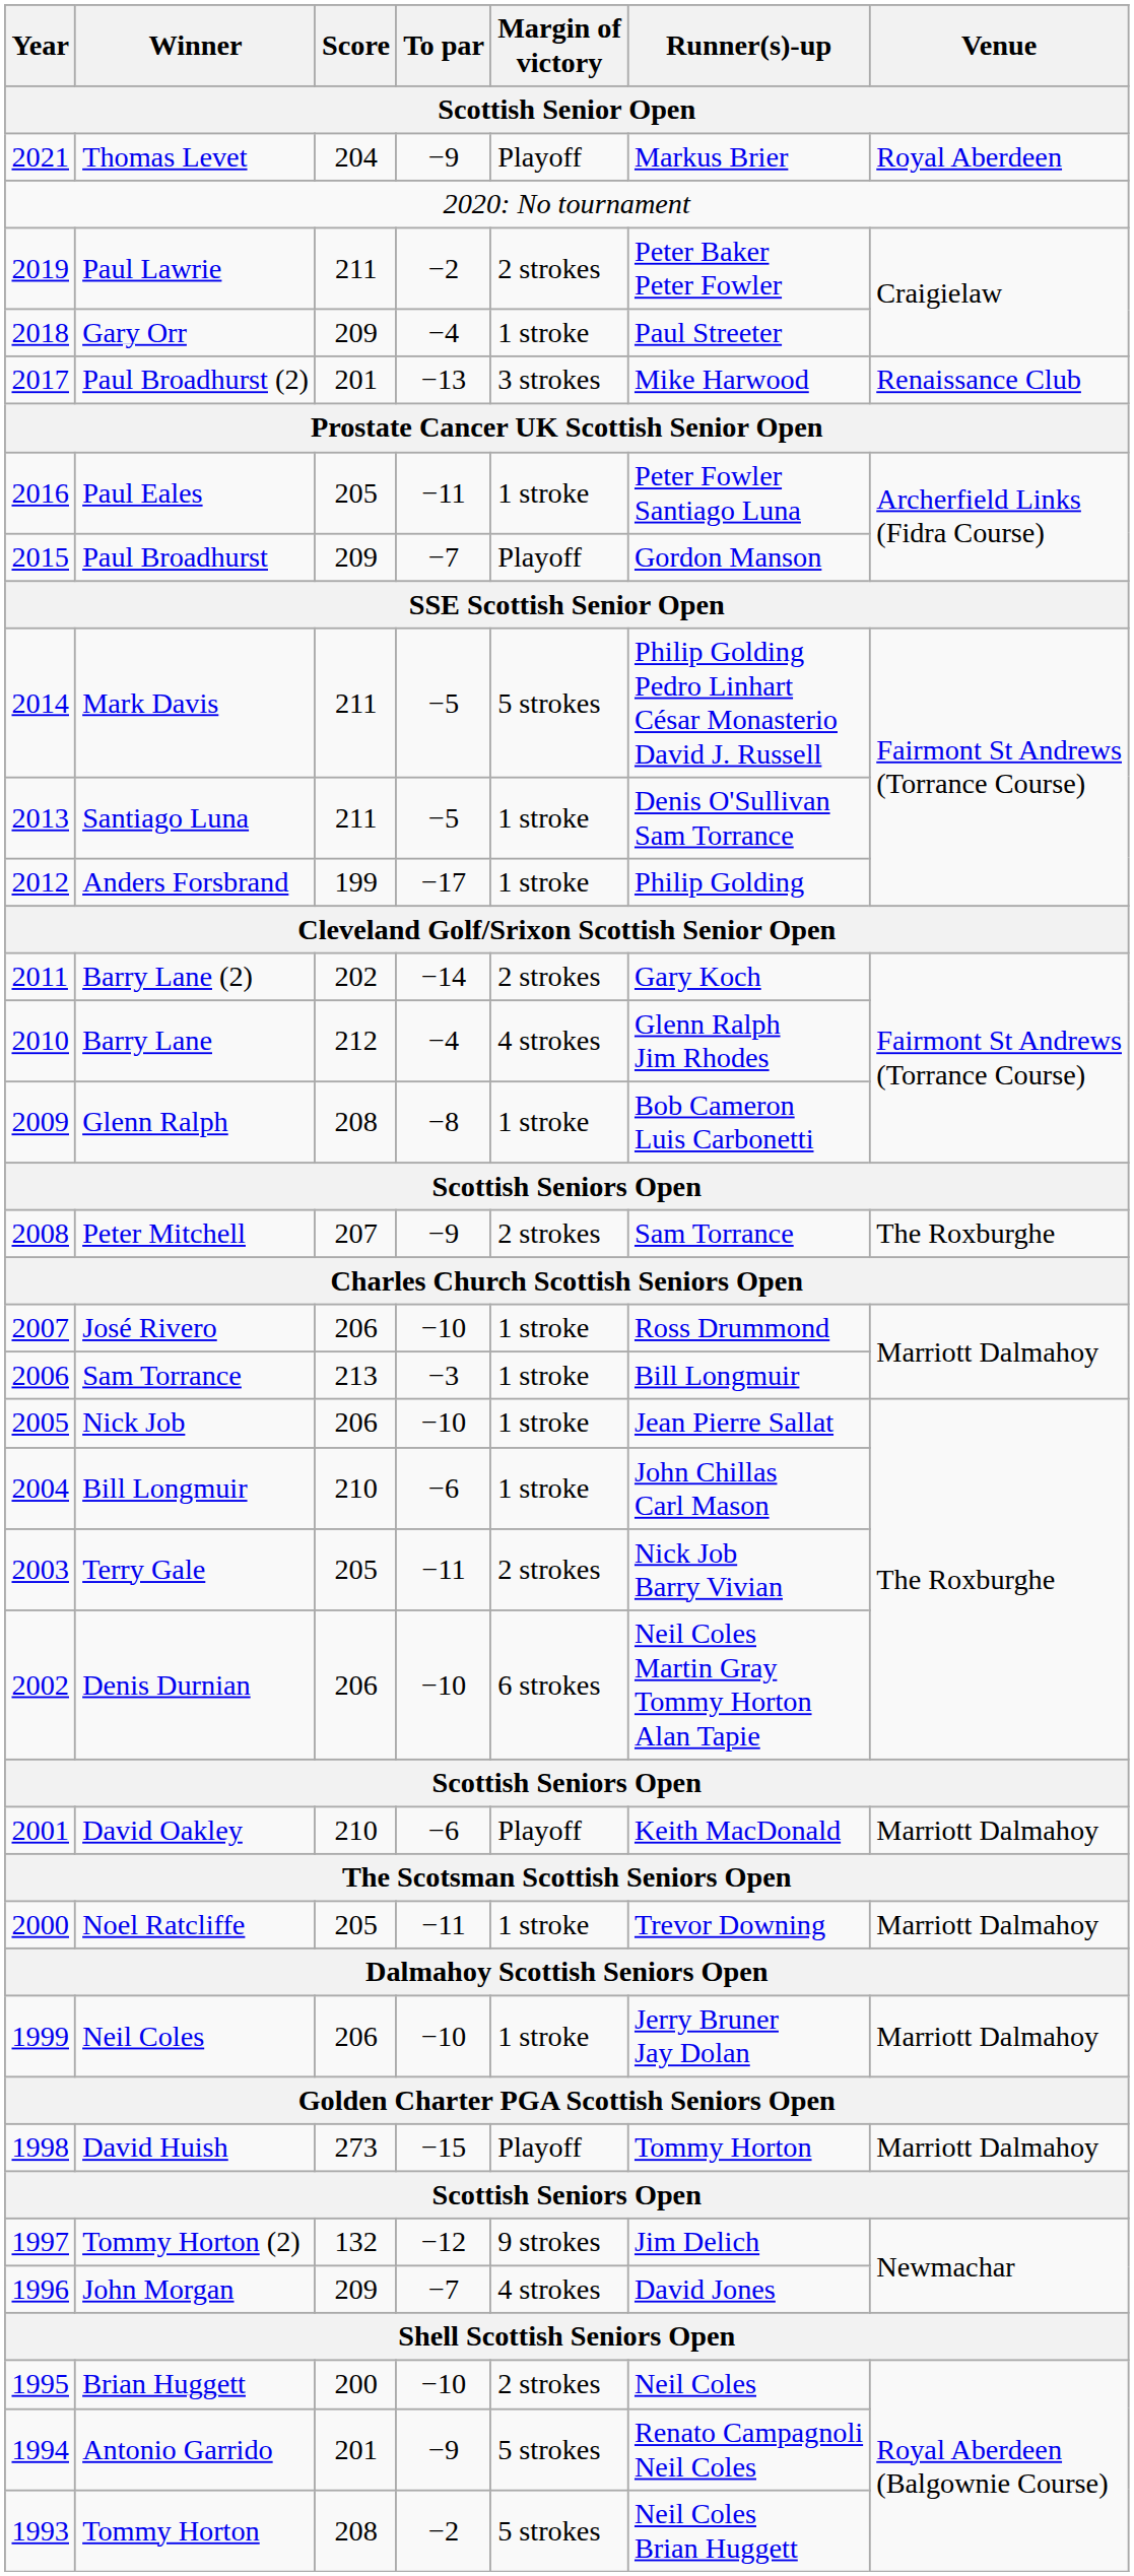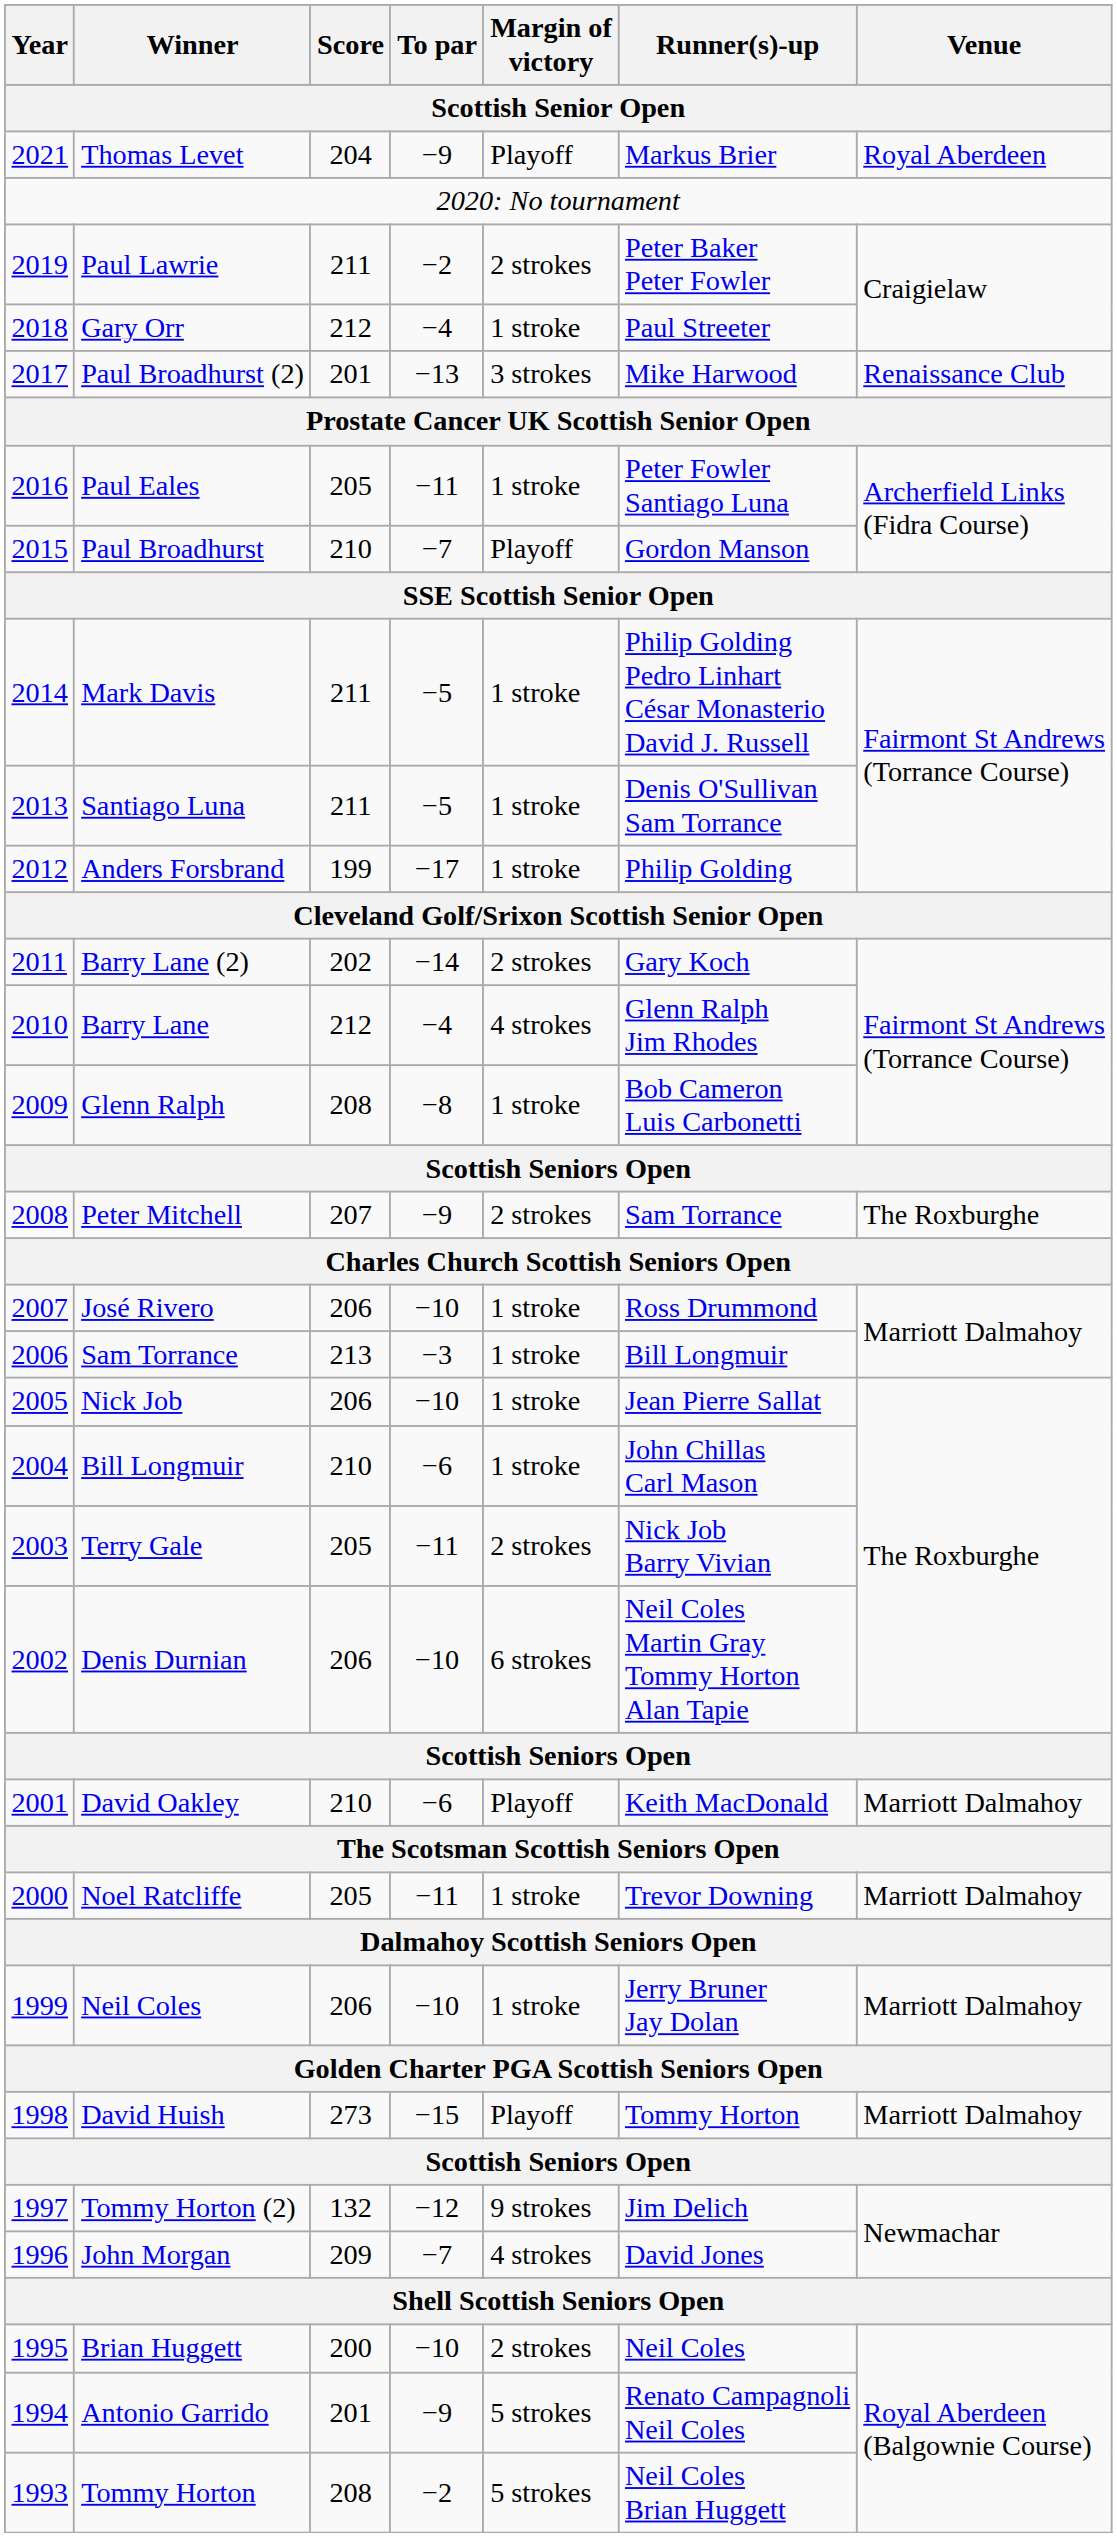Gary Orr | Score: 209 -> 212
Paul Broadhurst | Score: 209 -> 210
Mark Davis | Margin of victory: 5 strokes -> 1 stroke
